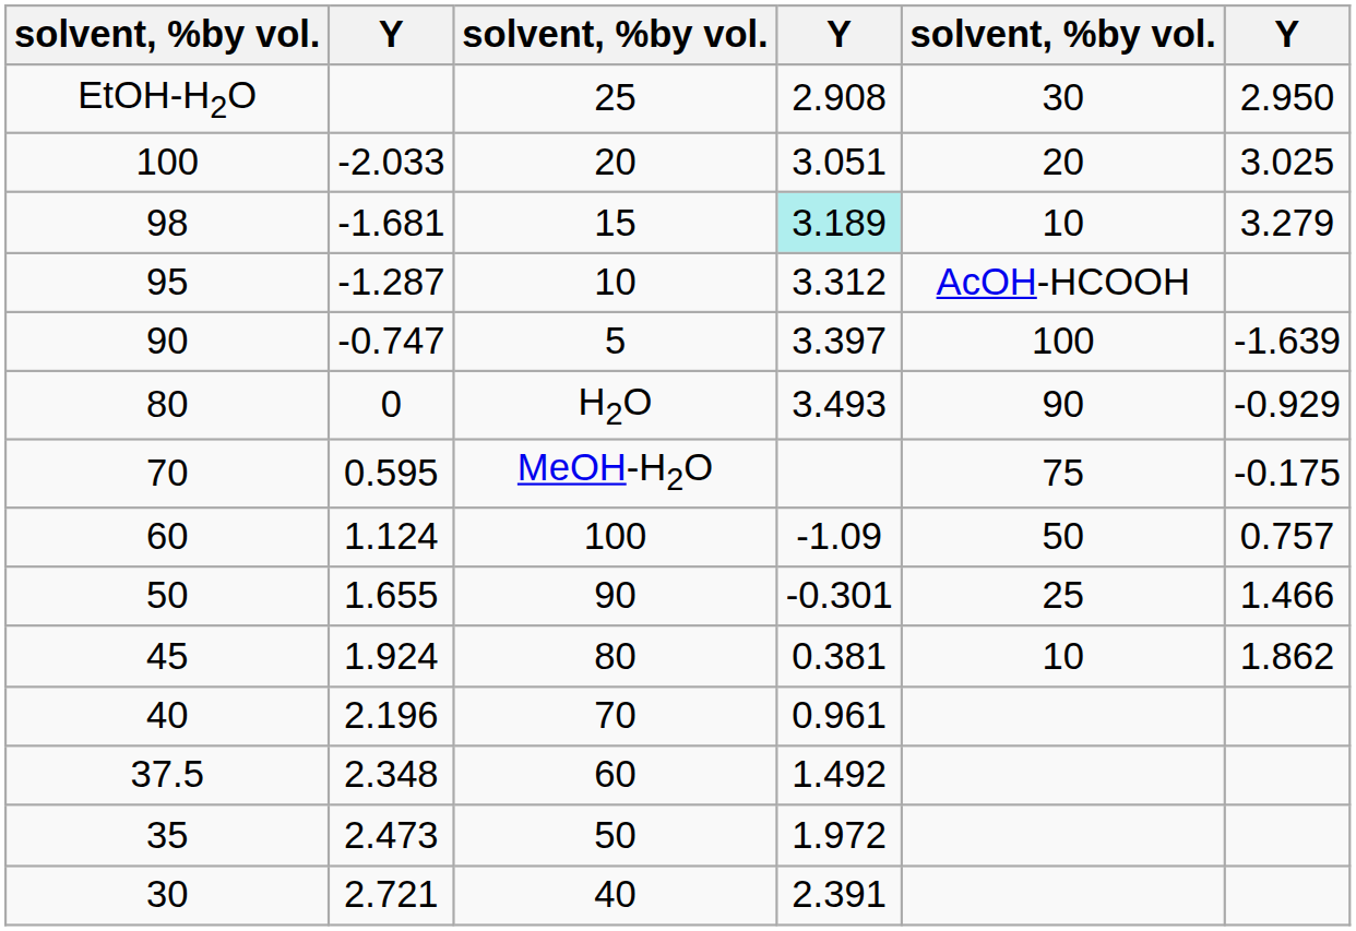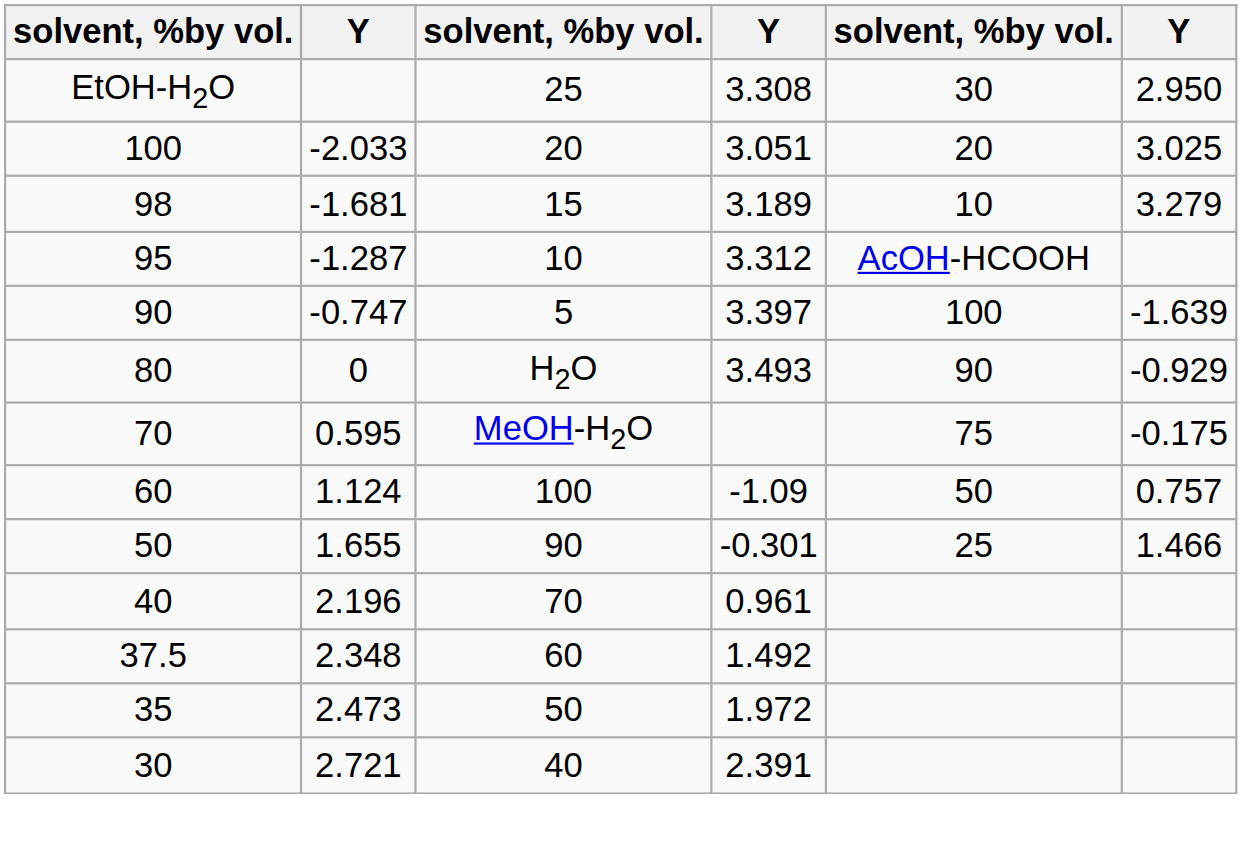EtOH-H2O | column 4: 2.908 -> 3.308
98 | column 4: paleturquoise background -> no background
- row: 45 | 1.924 | 80 | 0.381 | 10 | 1.862
